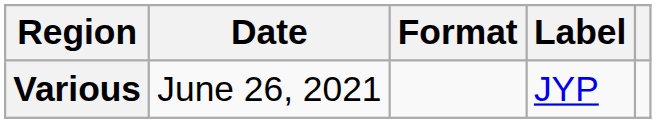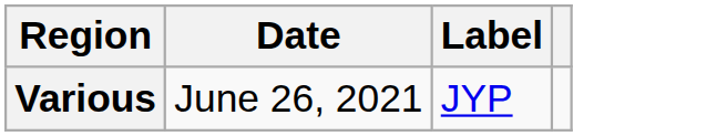- column: Format
